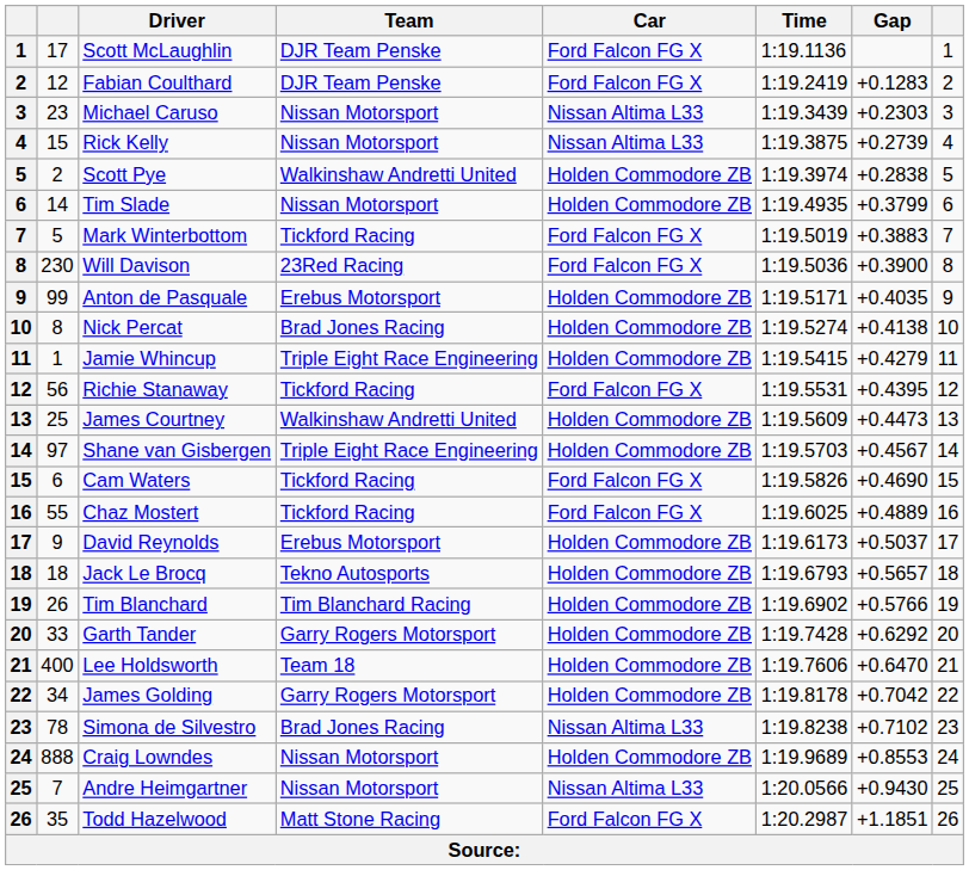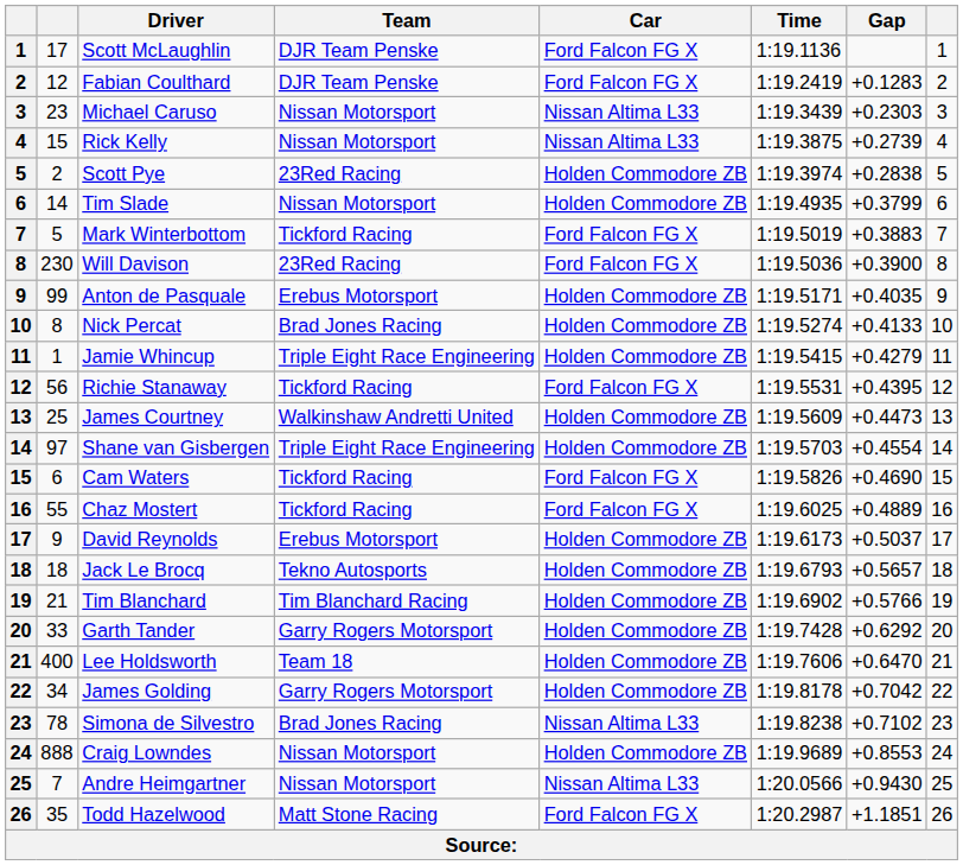Scott Pye | Team: Walkinshaw Andretti United -> 23Red Racing
Nick Percat | Gap: +0.4138 -> +0.4133
Shane van Gisbergen | Gap: +0.4567 -> +0.4554
Tim Blanchard | column 2: 26 -> 21
